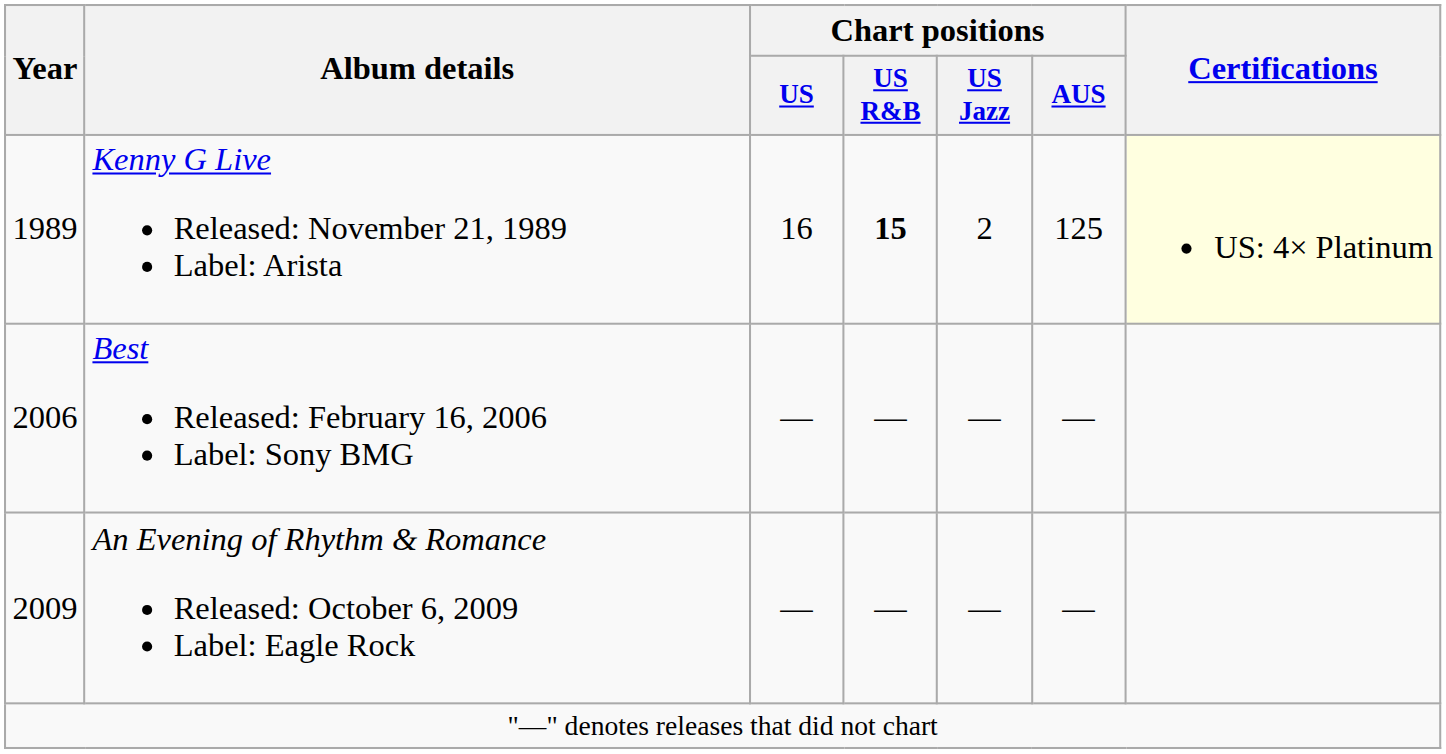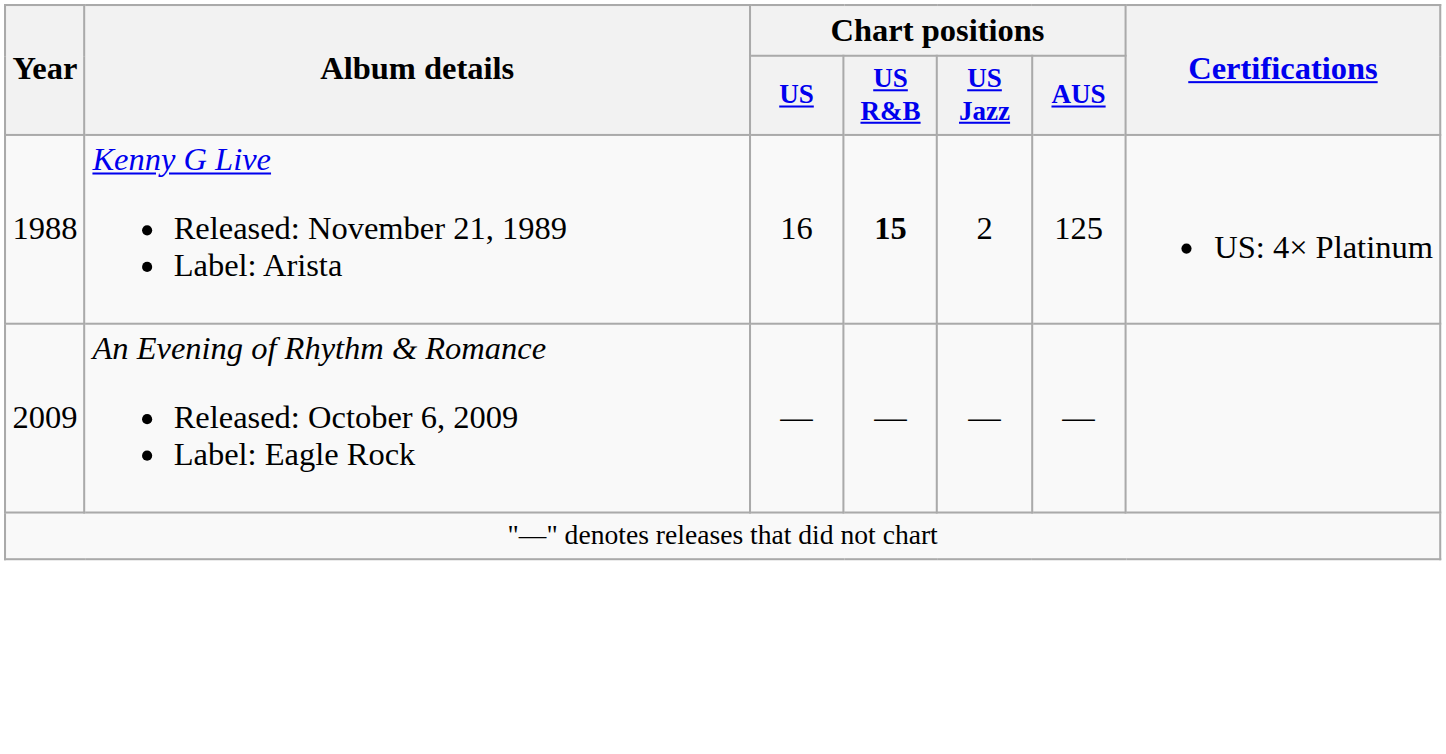Kenny G Live Released: November 21, 1989 Label: Arista | Year: 1989 -> 1988
Kenny G Live Released: November 21, 1989 Label: Arista | Certifications: lightyellow background -> no background
- row: 2006 | Best Released: February 16, 2006 Label: Sony BMG | — | — | — | —
